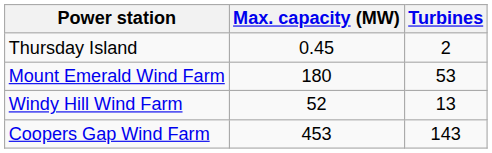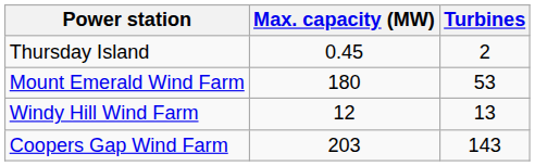Windy Hill Wind Farm | Max. capacity (MW): 52 -> 12
Coopers Gap Wind Farm | Max. capacity (MW): 453 -> 203
